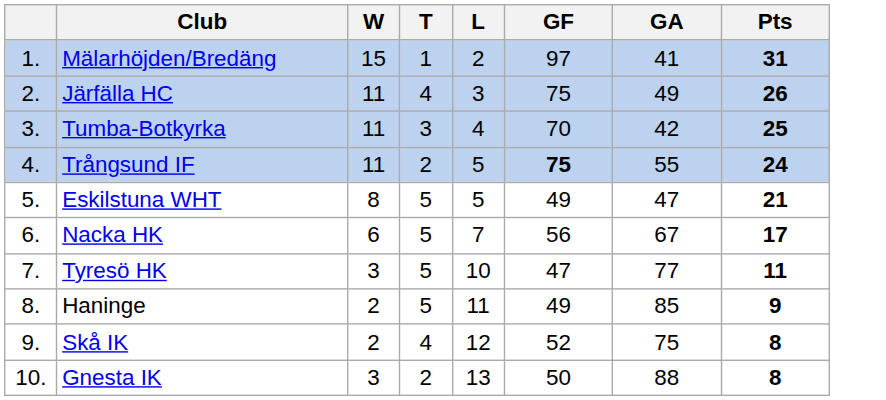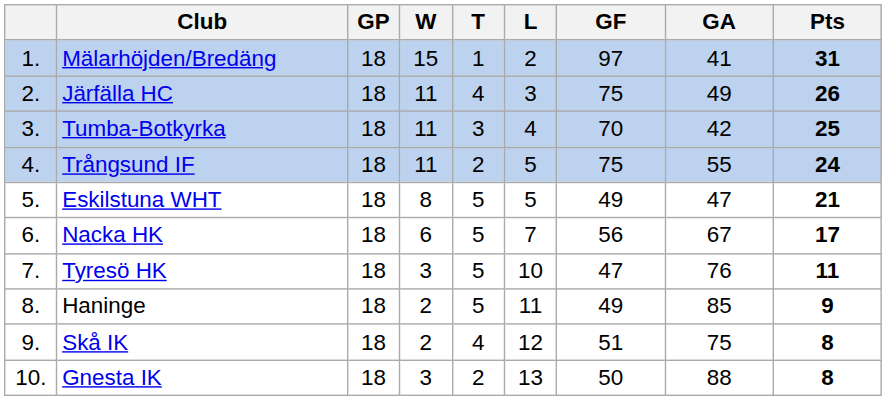+ column: GP | 18 | 18 | 18 | 18 | 18 | 18 | 18 | 18 | 18 | 18
Trångsund IF | GF: bold -> normal
Tyresö HK | GA: 77 -> 76
Skå IK | GF: 52 -> 51
